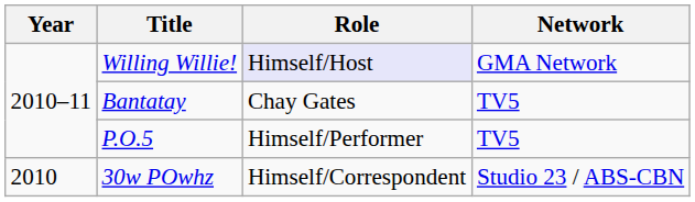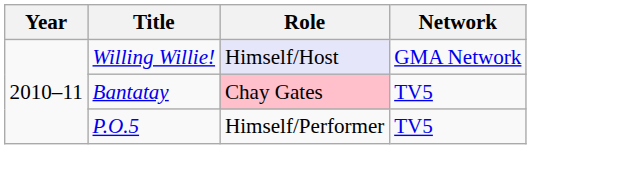Bantatay | Role: no background -> pink background
- row: 2010 | 30w POwhz | Himself/Correspondent | Studio 23 / ABS-CBN
